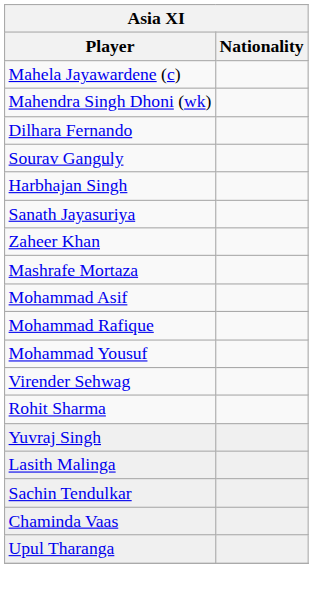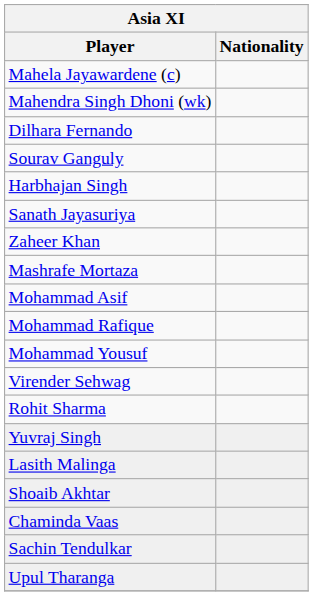+ row: Shoaib Akhtar
rows swapped: Sachin Tendulkar <-> Chaminda Vaas
